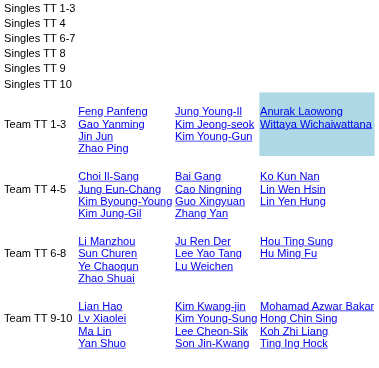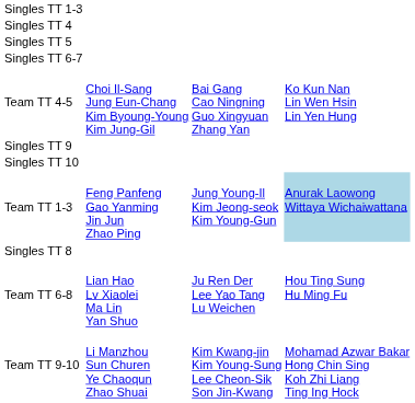+ row: Singles TT 5
rows swapped: Singles TT 8 <-> Team TT 4-5
Team TT 6-8 | column 2: Li Manzhou Sun Churen Ye Chaoqun Zhao Shuai -> Lian Hao Lv Xiaolei Ma Lin Yan Shuo
Team TT 9-10 | column 2: Lian Hao Lv Xiaolei Ma Lin Yan Shuo -> Li Manzhou Sun Churen Ye Chaoqun Zhao Shuai
